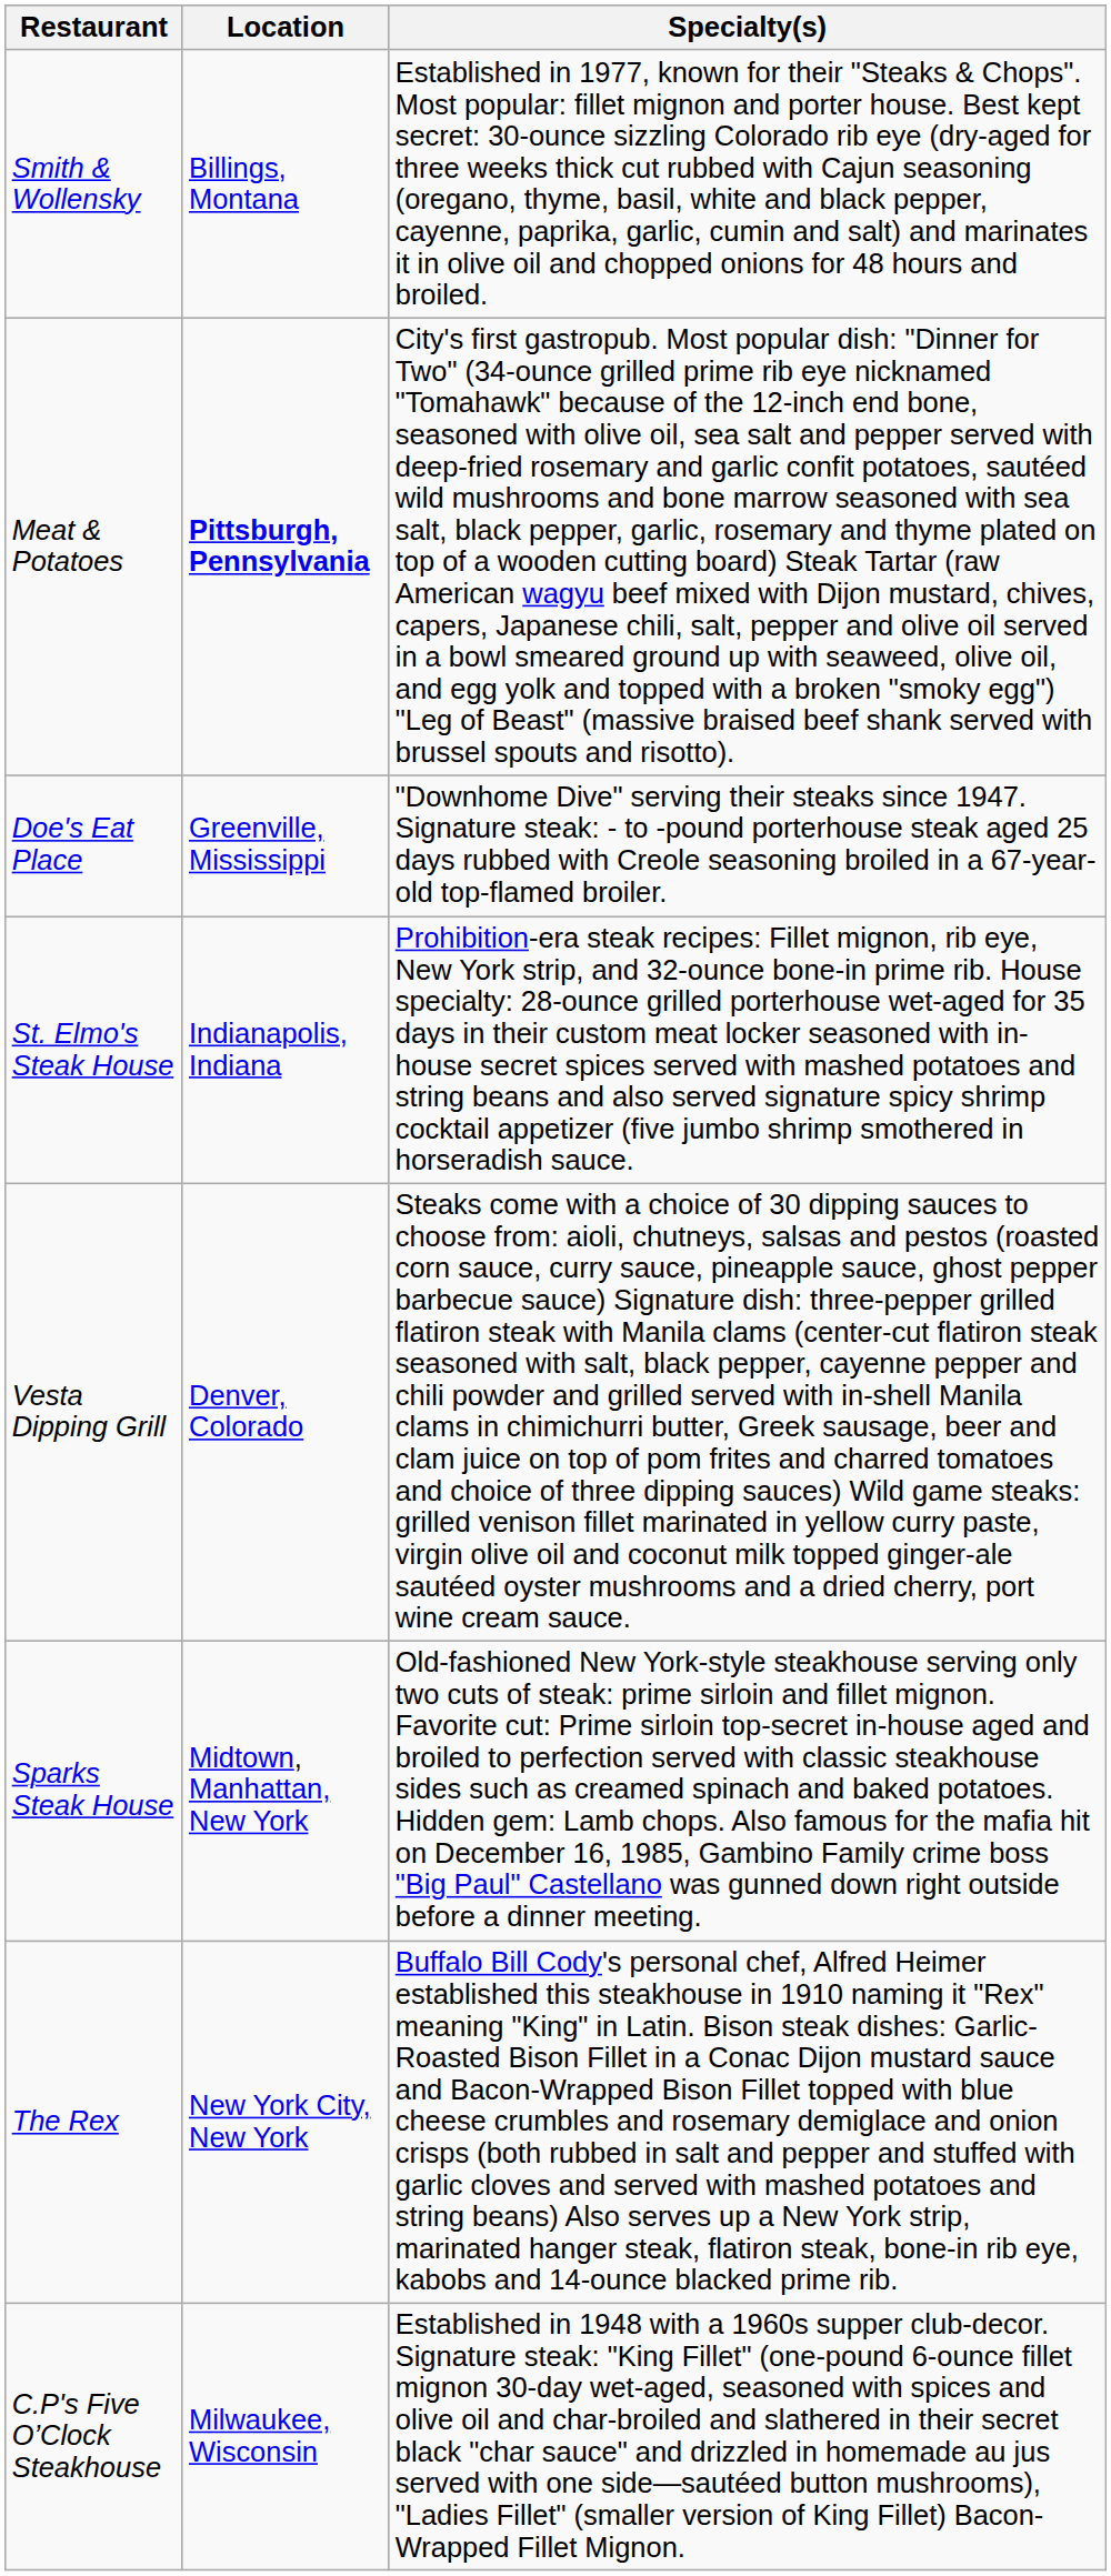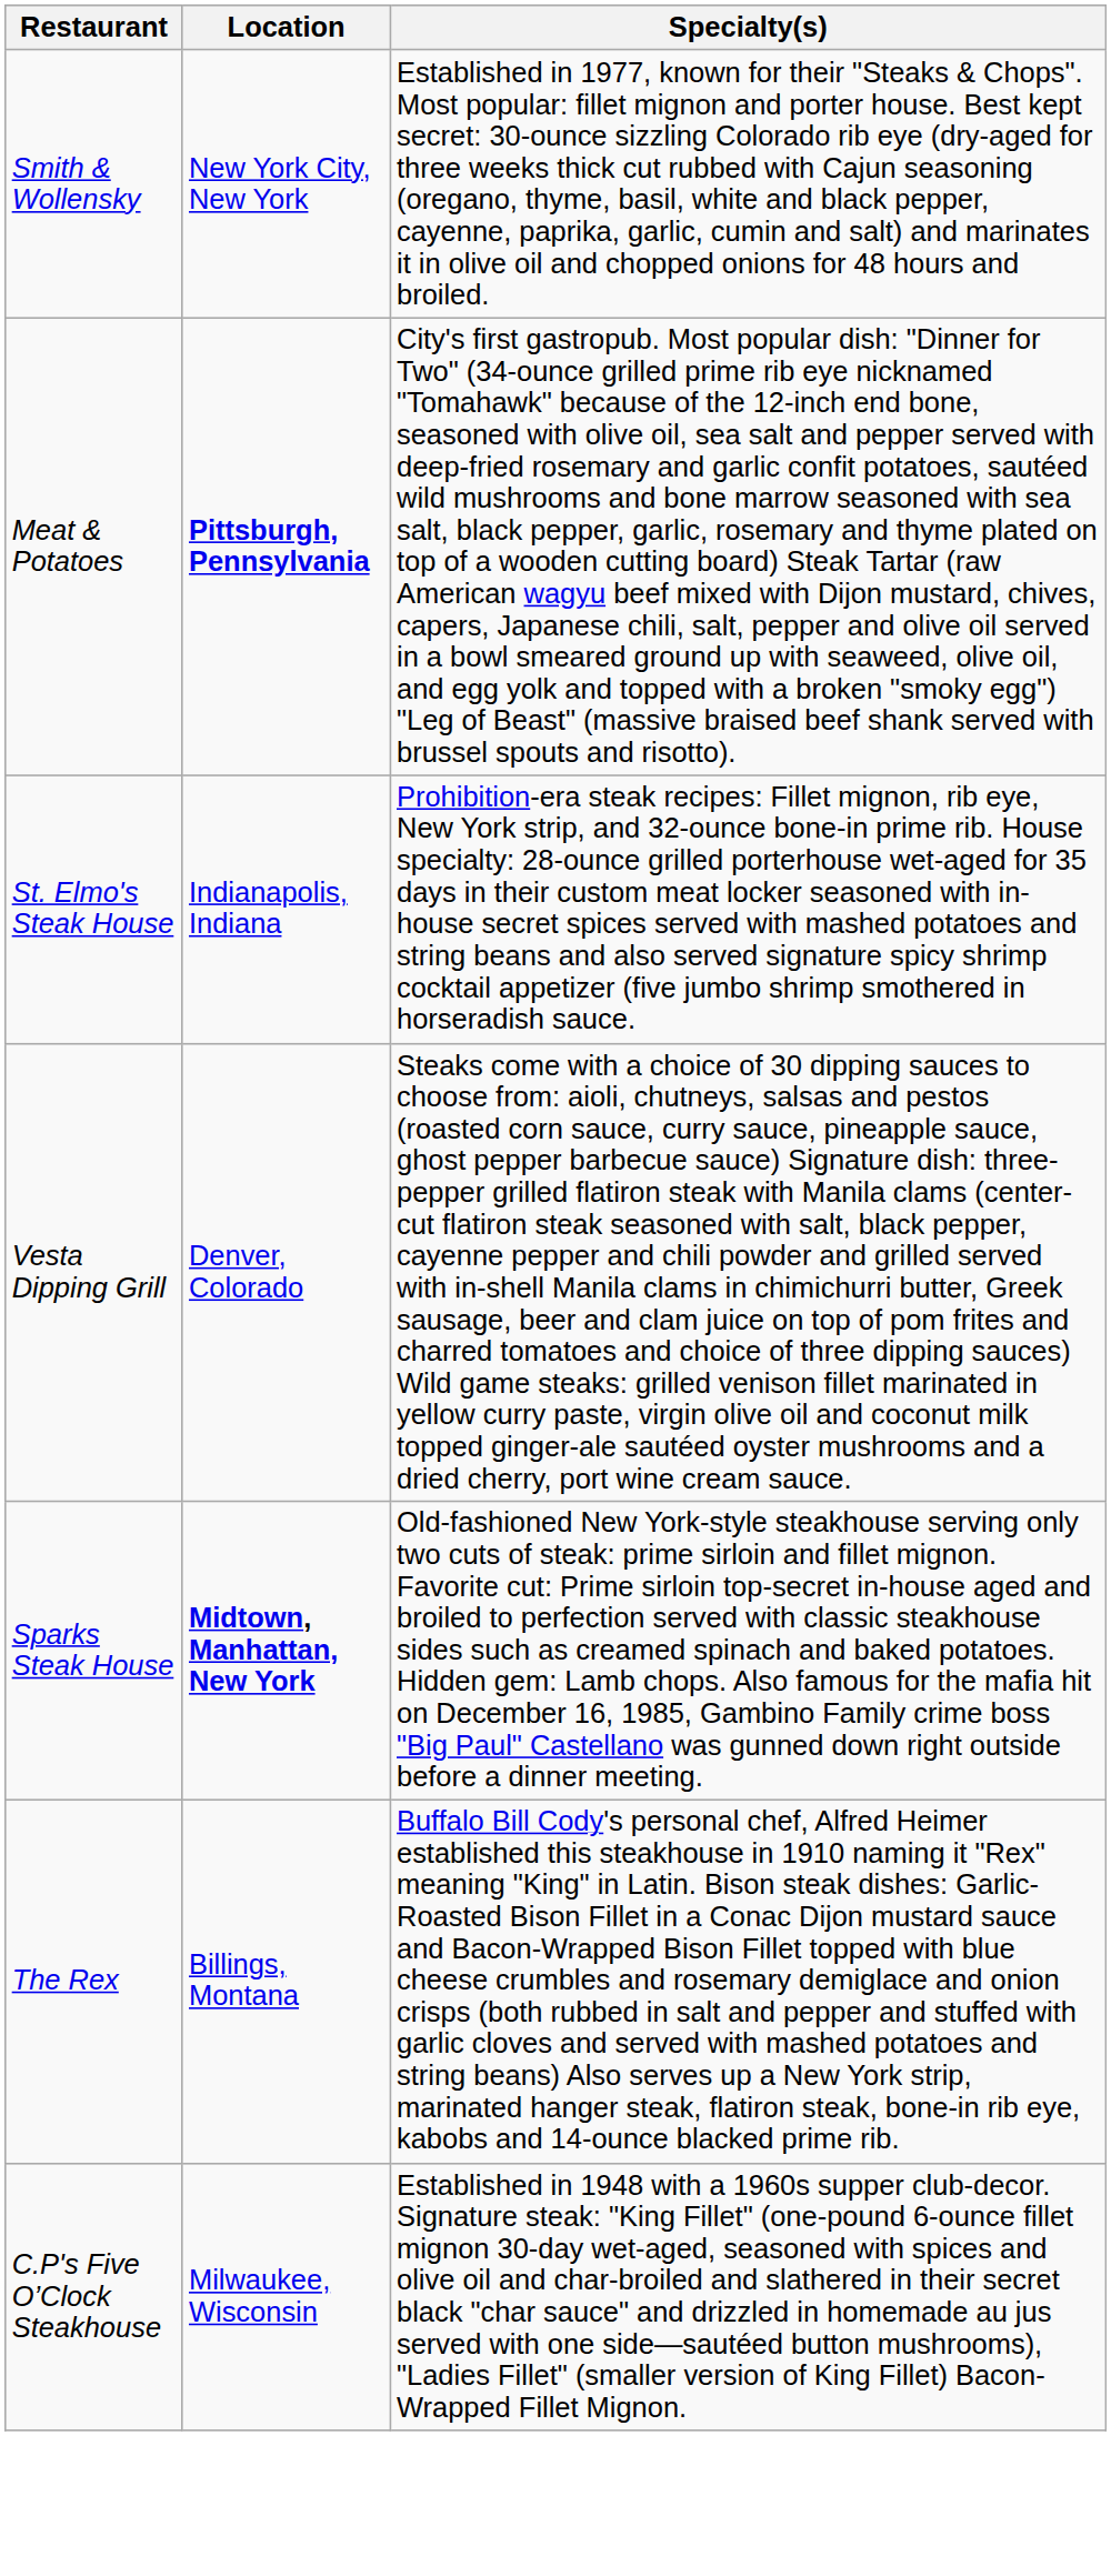Smith & Wollensky | Location: Billings, Montana -> New York City, New York
- row: Doe's Eat Place | Greenville, Mississippi | "Downhome Dive" serving their steaks since 1947. Signature steak: - to -pound porterhouse steak aged 25 days rubbed with Creole seasoning broiled in a 67-year-old top-flamed broiler.
Sparks Steak House | Location: normal -> bold
The Rex | Location: New York City, New York -> Billings, Montana
